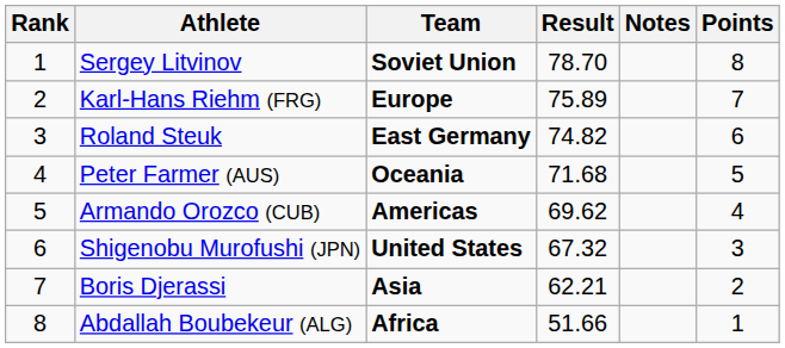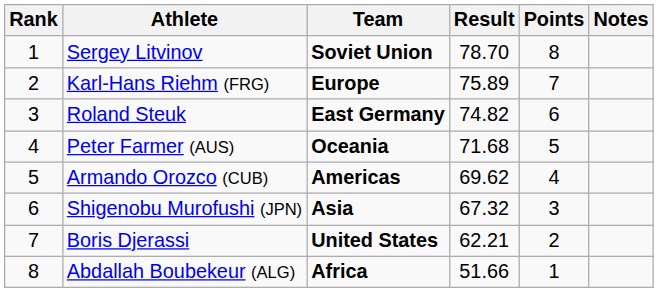columns swapped: Points <-> Notes
Shigenobu Murofushi (JPN) | Team: United States -> Asia
Boris Djerassi | Team: Asia -> United States
